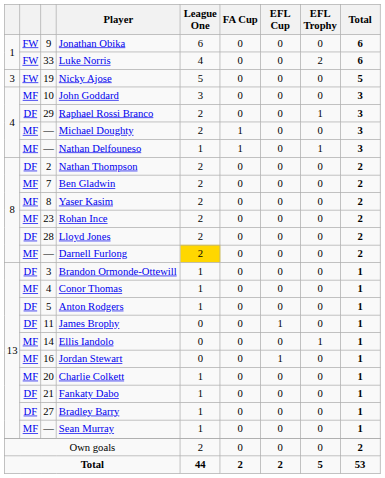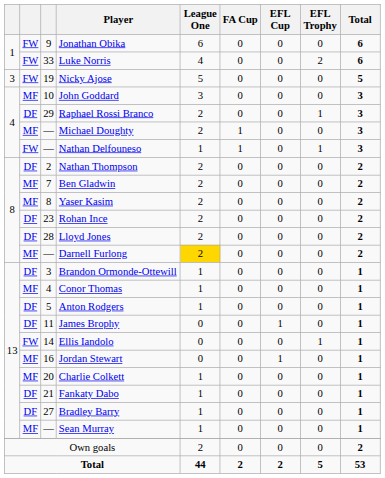Nathan Delfouneso | column 2: MF -> FW
Rohan Ince | column 2: MF -> DF
Ellis Iandolo | column 2: MF -> FW
